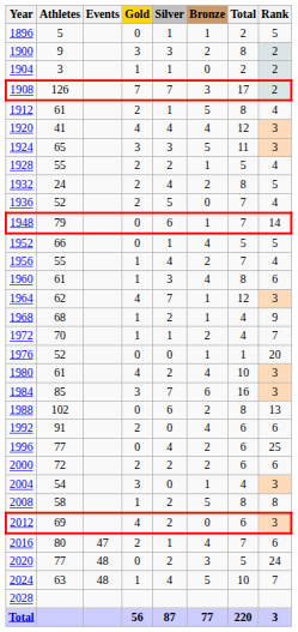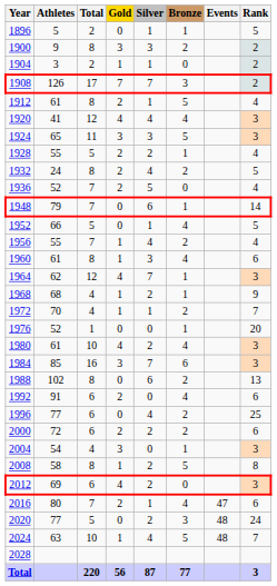columns swapped: Events <-> Total
